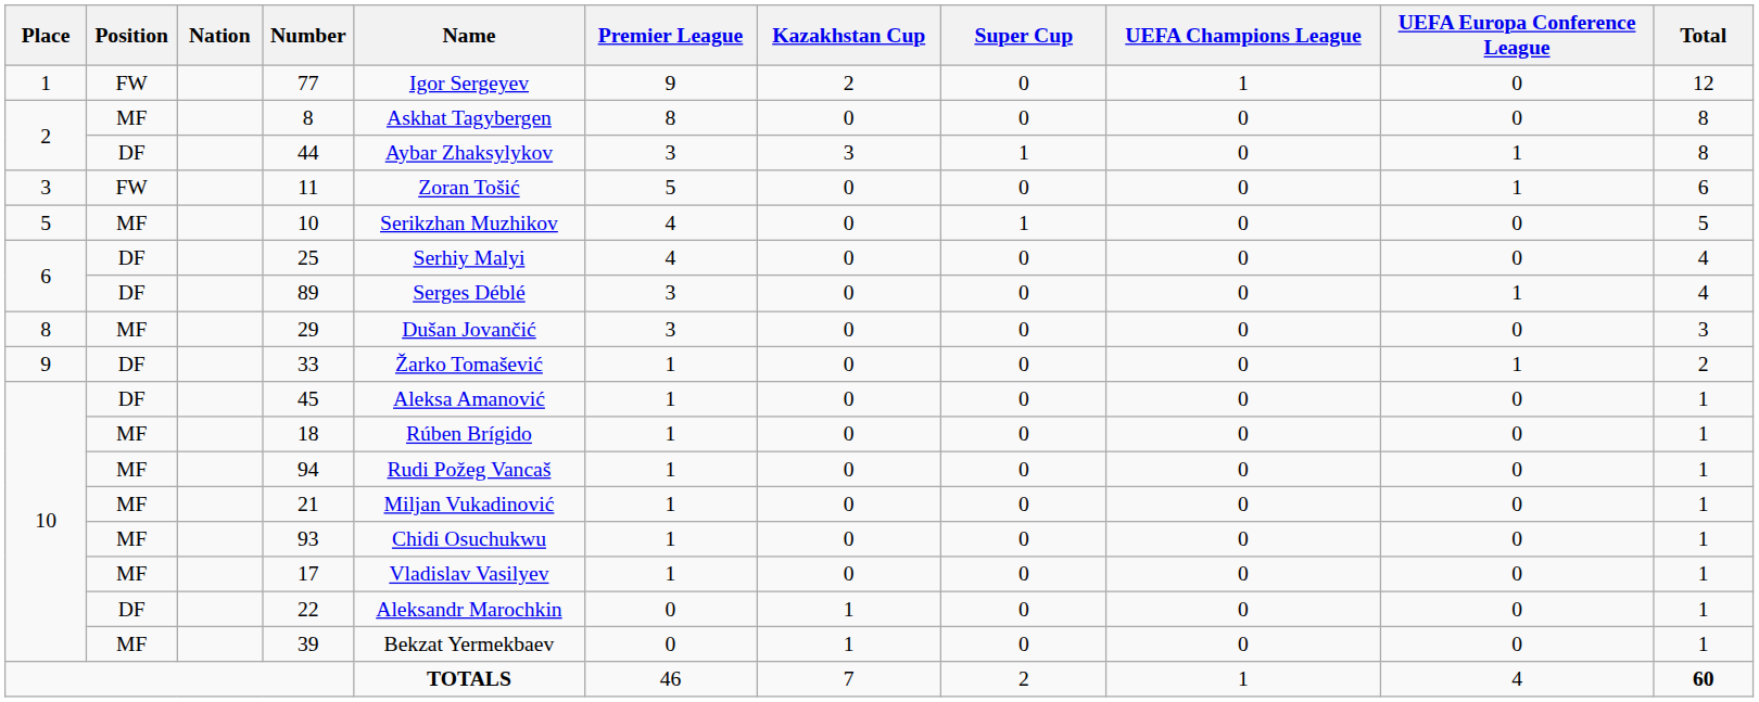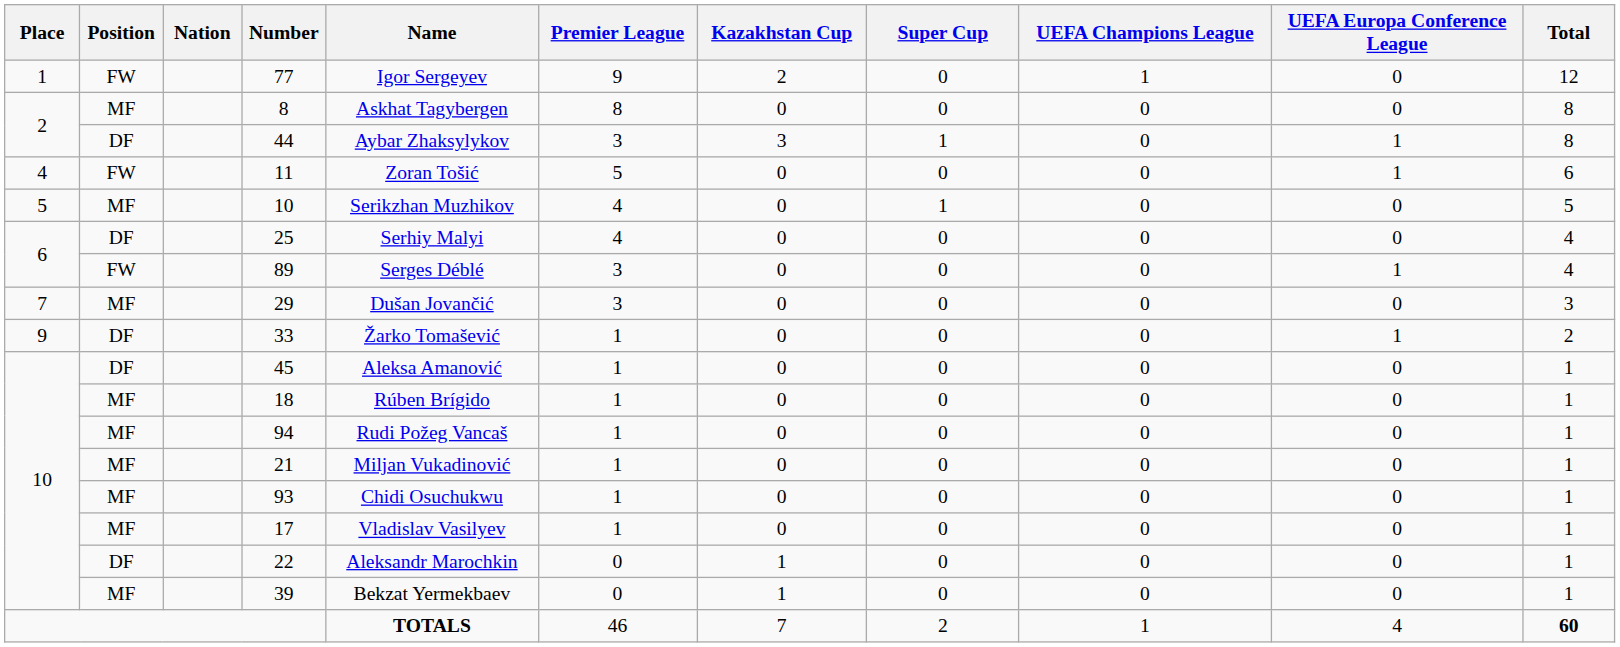11 | Place: 3 -> 4
89 | Position: DF -> FW
29 | Place: 8 -> 7
